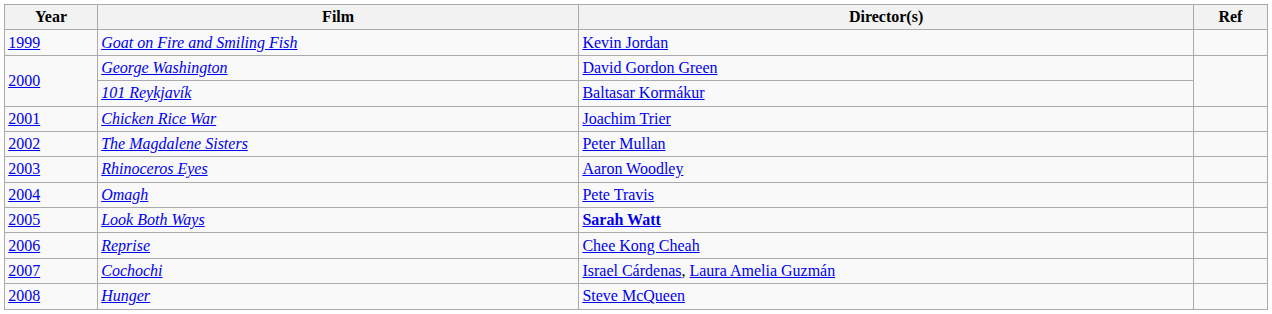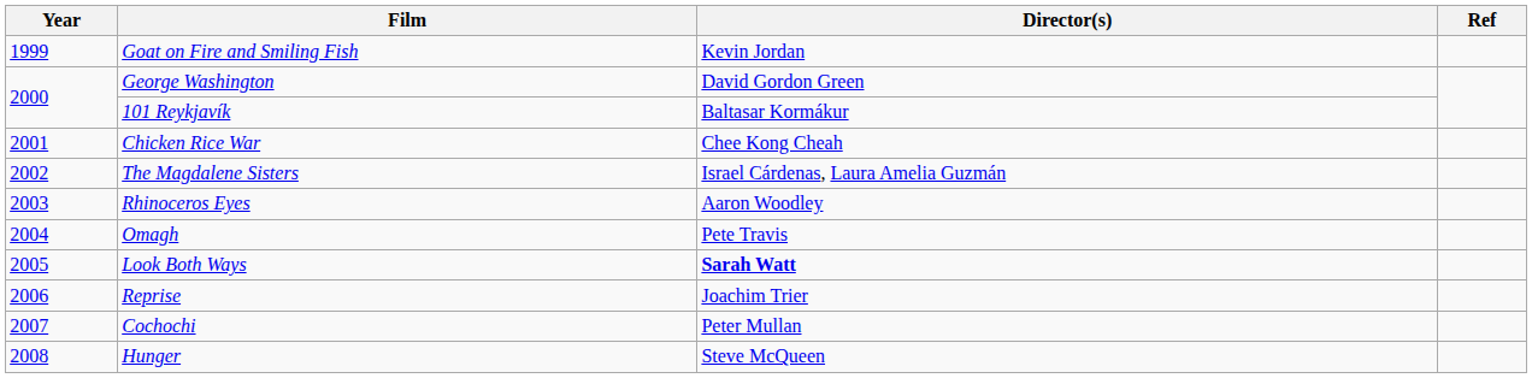Chicken Rice War | Director(s): Joachim Trier -> Chee Kong Cheah
The Magdalene Sisters | Director(s): Peter Mullan -> Israel Cárdenas, Laura Amelia Guzmán
Reprise | Director(s): Chee Kong Cheah -> Joachim Trier
Cochochi | Director(s): Israel Cárdenas, Laura Amelia Guzmán -> Peter Mullan
